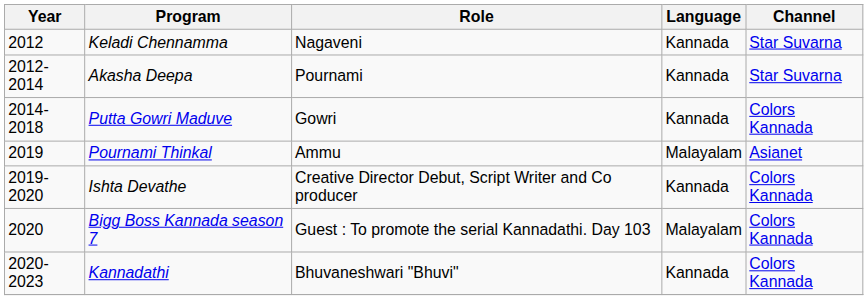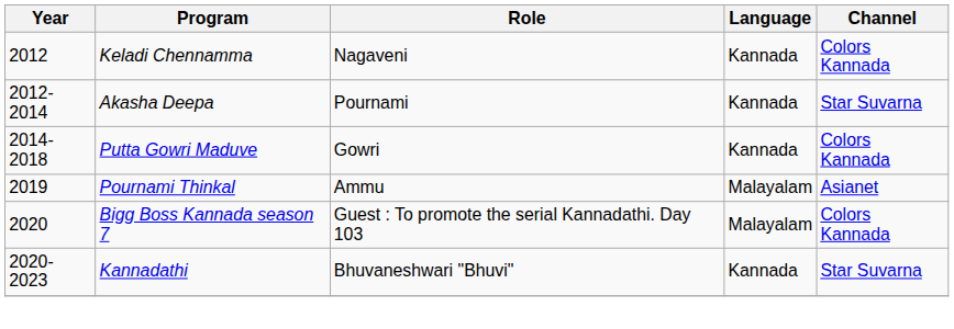Keladi Chennamma | Channel: Star Suvarna -> Colors Kannada
- row: 2019-2020 | Ishta Devathe | Creative Director Debut, Script Writer and Co producer | Kannada | Colors Kannada
Kannadathi | Channel: Colors Kannada -> Star Suvarna
